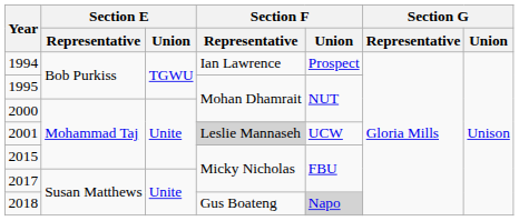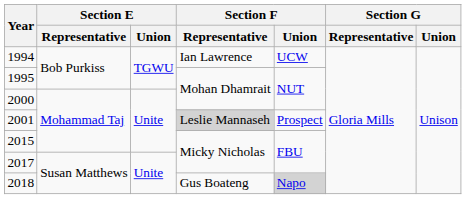1994 | Section F / Union: Prospect -> UCW
2001 | Section F / Union: UCW -> Prospect
